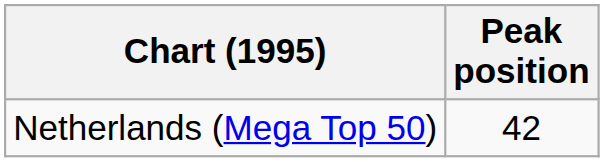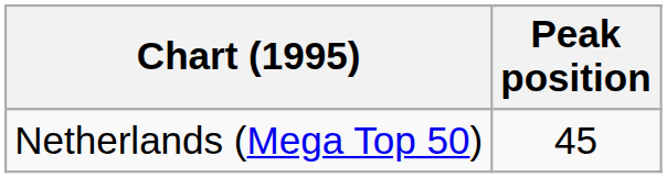Netherlands (Mega Top 50) | Peak position: 42 -> 45
